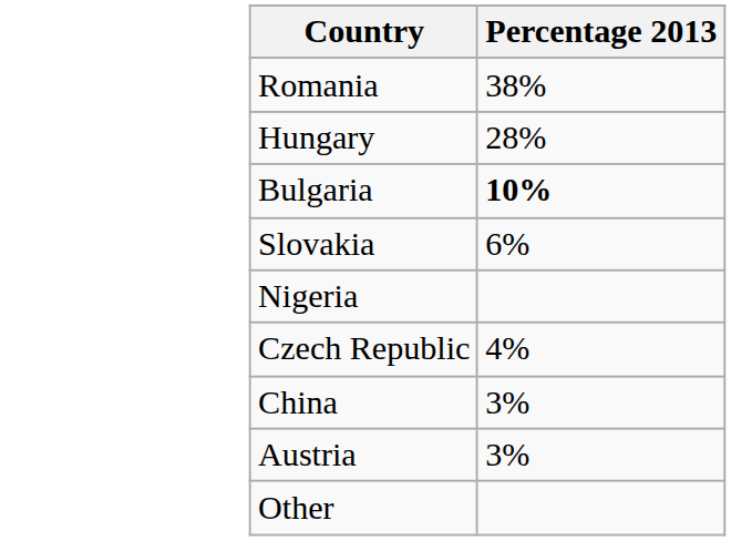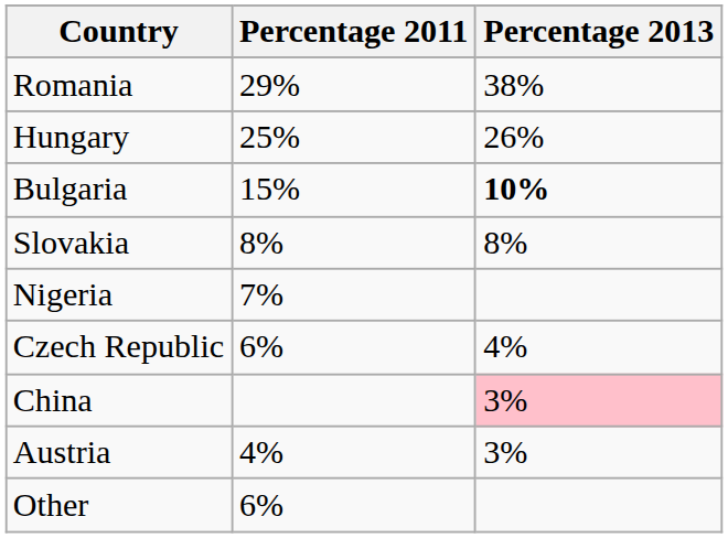+ column: Percentage 2011 | 29% | 25% | 15% | 8% | 7% | 6% | 4% | 6%
Hungary | Percentage 2013: 28% -> 26%
Slovakia | Percentage 2013: 6% -> 8%
China | Percentage 2013: no background -> pink background
